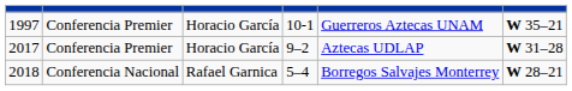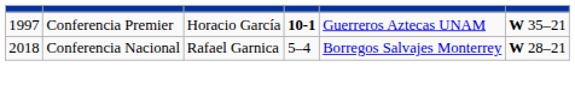1997 | column 4: normal -> bold
- row: 2017 | Conferencia Premier | Horacio García | 9–2 | Aztecas UDLAP | W 31–28
